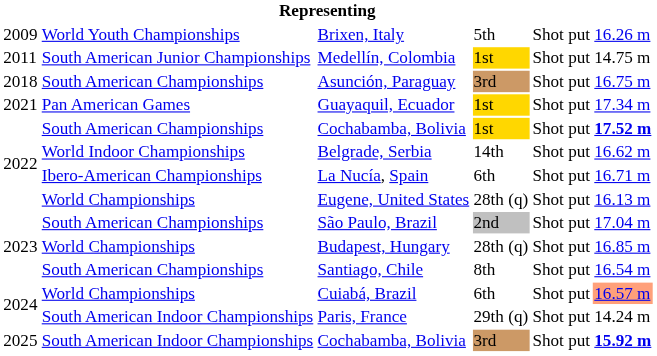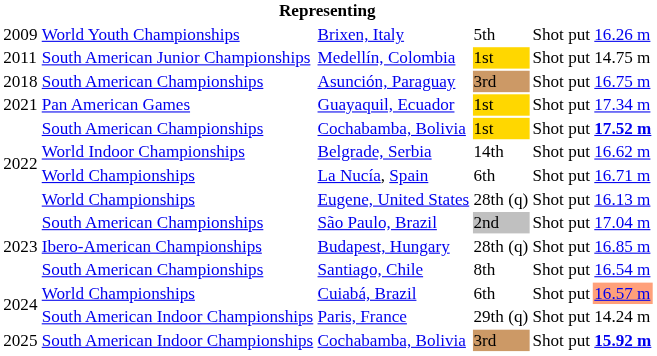La Nucía, Spain | column 2: Ibero-American Championships -> World Championships
Budapest, Hungary | column 2: World Championships -> Ibero-American Championships
